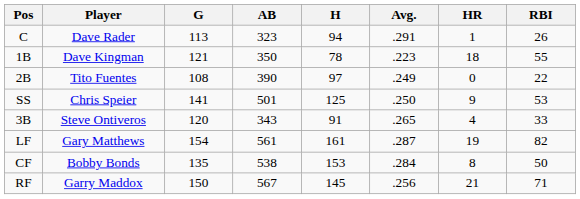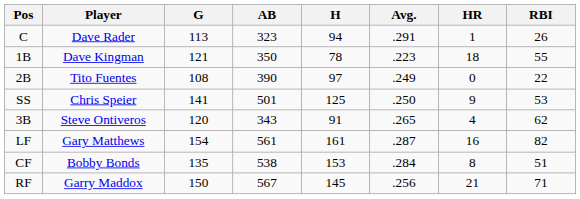3B | RBI: 33 -> 62
LF | HR: 19 -> 16
CF | RBI: 50 -> 51
